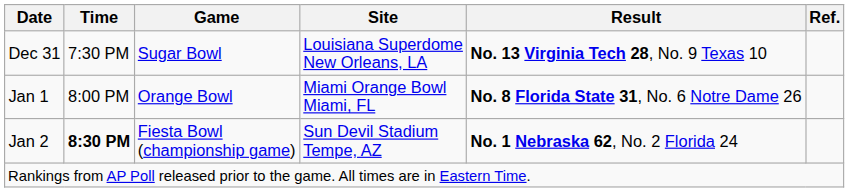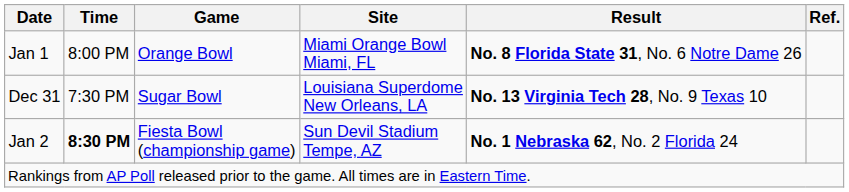rows swapped: Dec 31 <-> Jan 1
